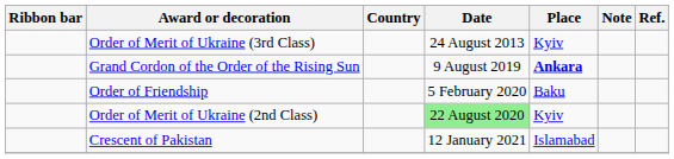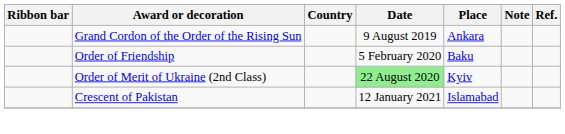- row: Order of Merit of Ukraine (3rd Class) | 24 August 2013 | Kyiv
Grand Cordon of the Order of the Rising Sun | Place: bold -> normal
